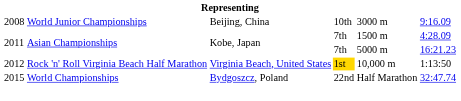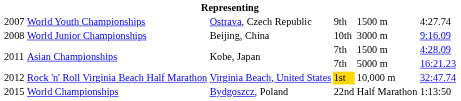+ row: 2007 | World Youth Championships | Ostrava, Czech Republic | 9th | 1500 m | 4:27.74
2012 | column 6: 1:13:50 -> 32:47.74
2015 | column 6: 32:47.74 -> 1:13:50
